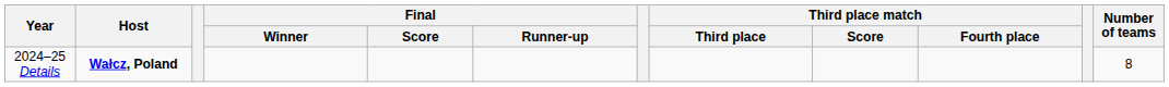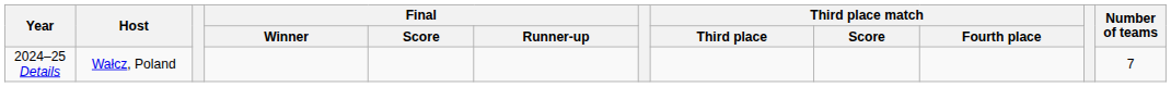2024–25 Details | Host: bold -> normal
2024–25 Details | Number of teams: 8 -> 7
